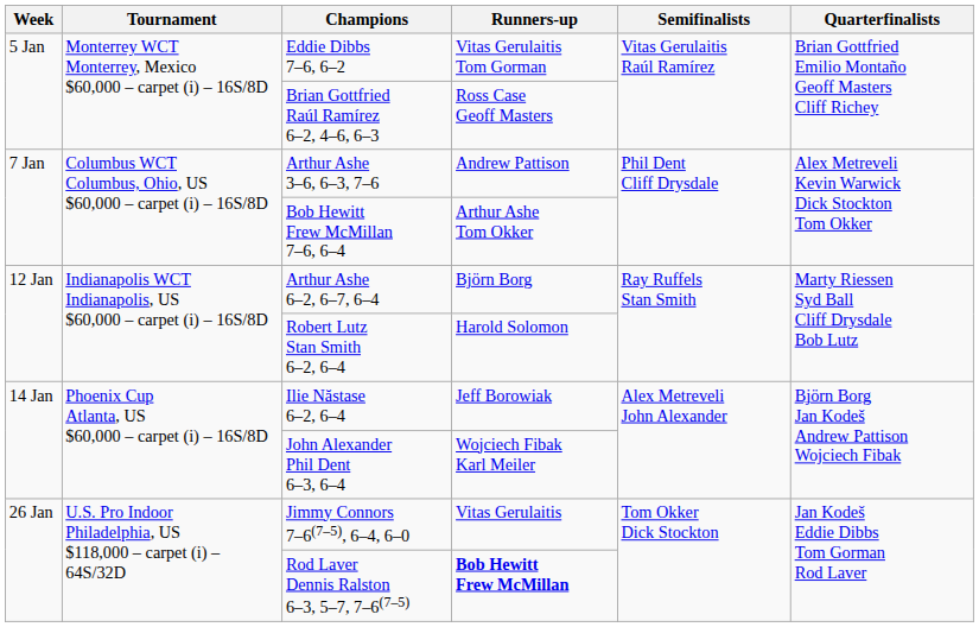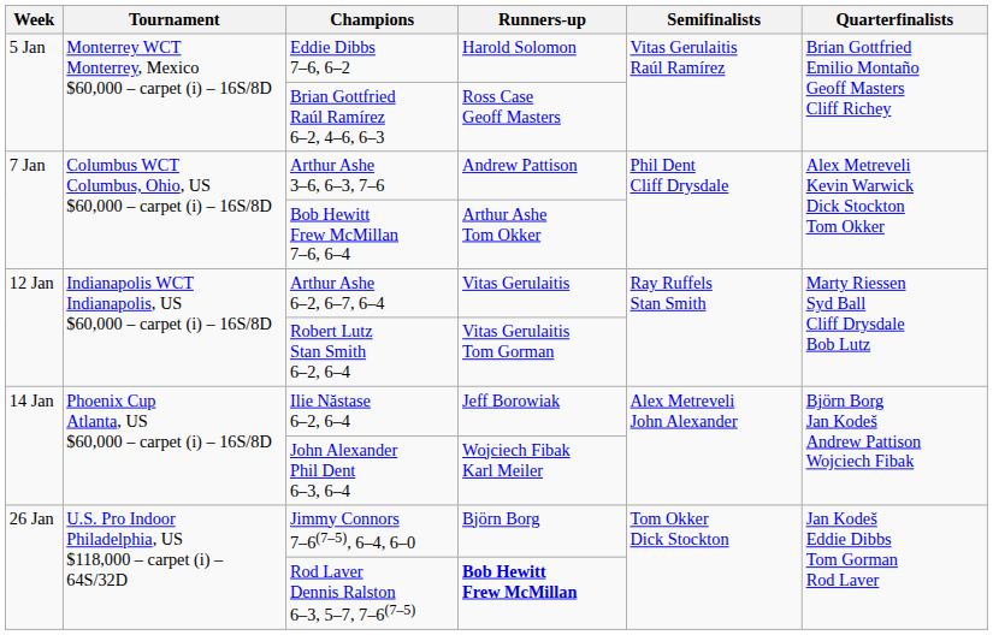Eddie Dibbs 7–6, 6–2 | Runners-up: Vitas Gerulaitis Tom Gorman -> Harold Solomon
Arthur Ashe 6–2, 6–7, 6–4 | Runners-up: Björn Borg -> Vitas Gerulaitis
Robert Lutz Stan Smith 6–2, 6–4 | Runners-up: Harold Solomon -> Vitas Gerulaitis Tom Gorman
Jimmy Connors 7–6(7–5), 6–4, 6–0 | Runners-up: Vitas Gerulaitis -> Björn Borg
